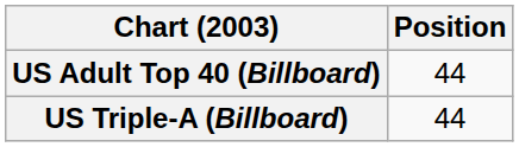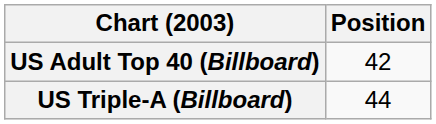US Adult Top 40 (Billboard) | Position: 44 -> 42
